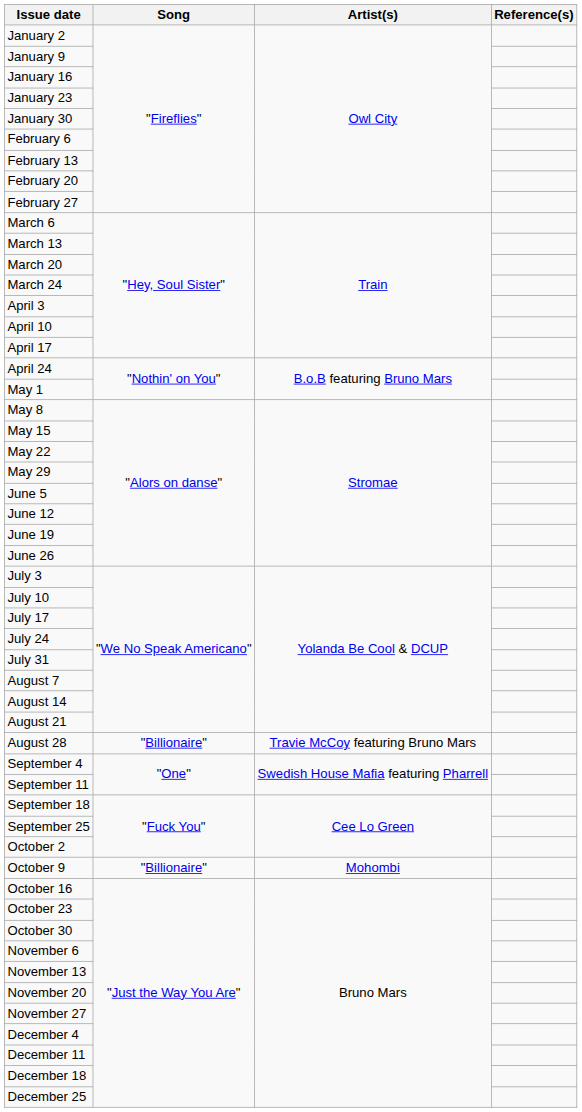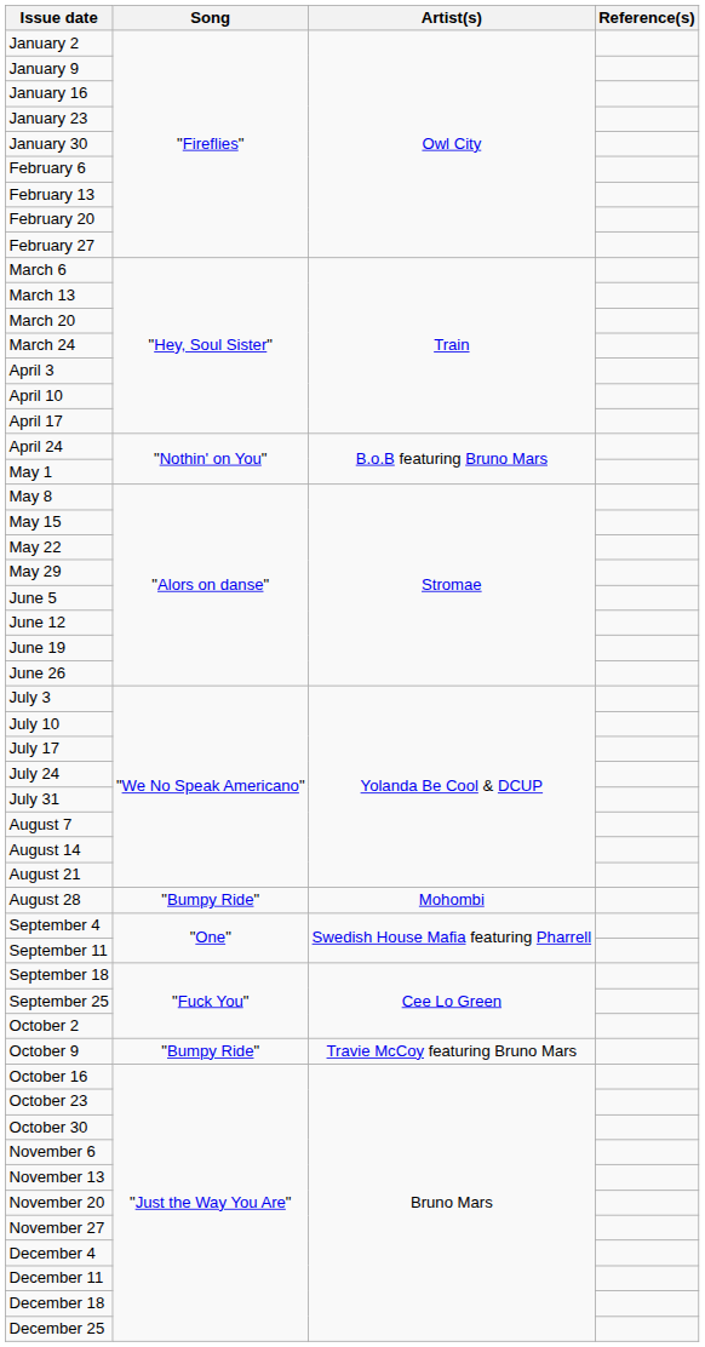August 28 | Song: "Billionaire" -> "Bumpy Ride"
August 28 | Artist(s): Travie McCoy featuring Bruno Mars -> Mohombi
October 9 | Song: "Billionaire" -> "Bumpy Ride"
October 9 | Artist(s): Mohombi -> Travie McCoy featuring Bruno Mars
